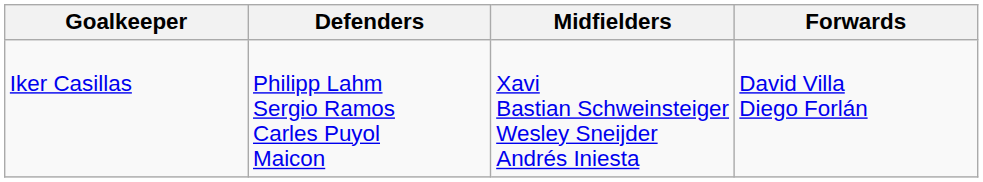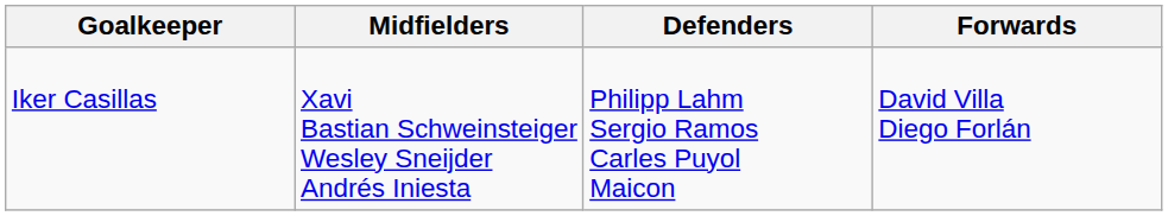columns swapped: Defenders <-> Midfielders
